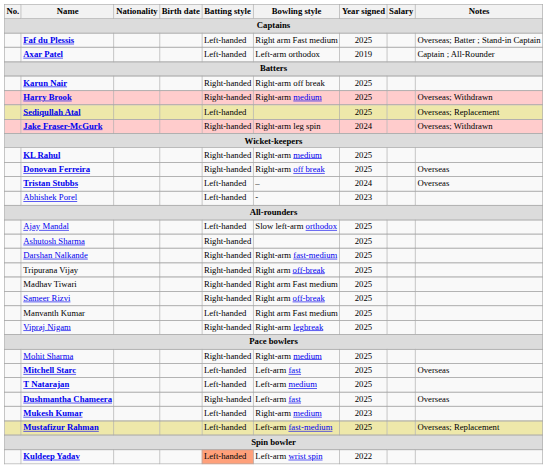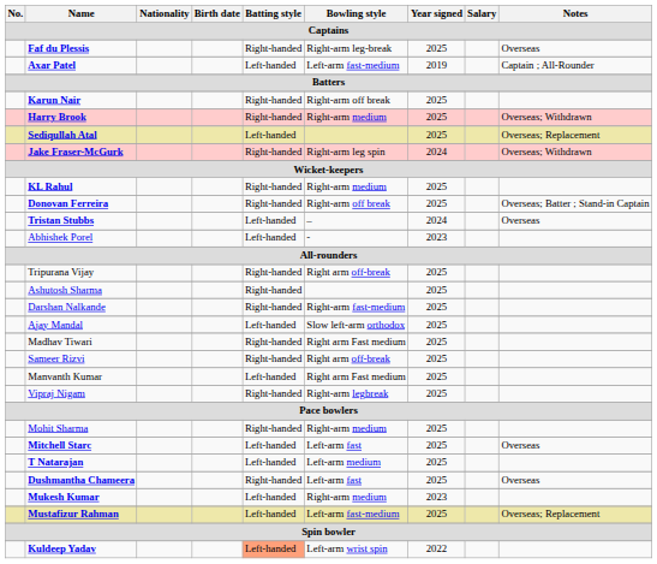Faf du Plessis | Batting style: Left-handed -> Right-handed
Faf du Plessis | Bowling style: Right arm Fast medium -> Right-arm leg-break
Faf du Plessis | Notes: Overseas; Batter ; Stand-in Captain -> Overseas
Axar Patel | Bowling style: Left-arm orthodox -> Left-arm fast-medium
Donovan Ferreira | Notes: Overseas -> Overseas; Batter ; Stand-in Captain
rows swapped: Ajay Mandal <-> Tripurana Vijay
